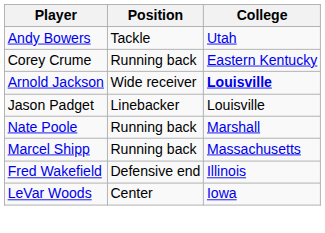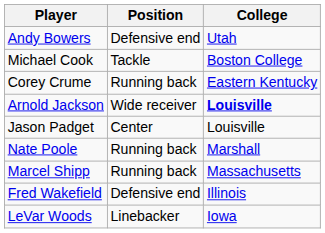Andy Bowers | Position: Tackle -> Defensive end
+ row: Michael Cook | Tackle | Boston College
Jason Padget | Position: Linebacker -> Center
LeVar Woods | Position: Center -> Linebacker
